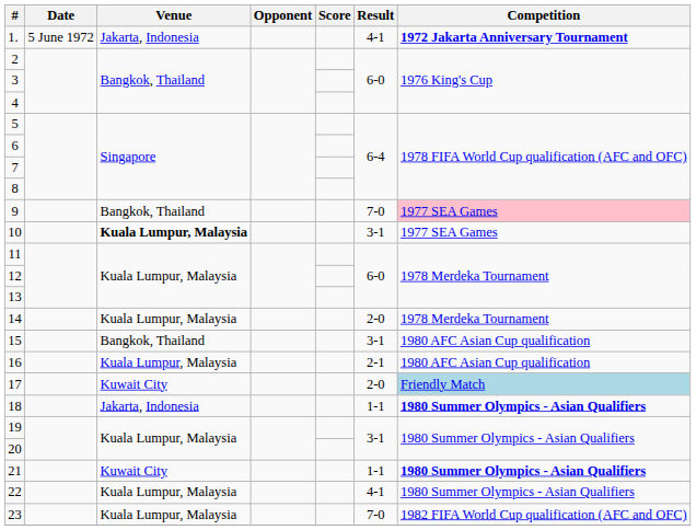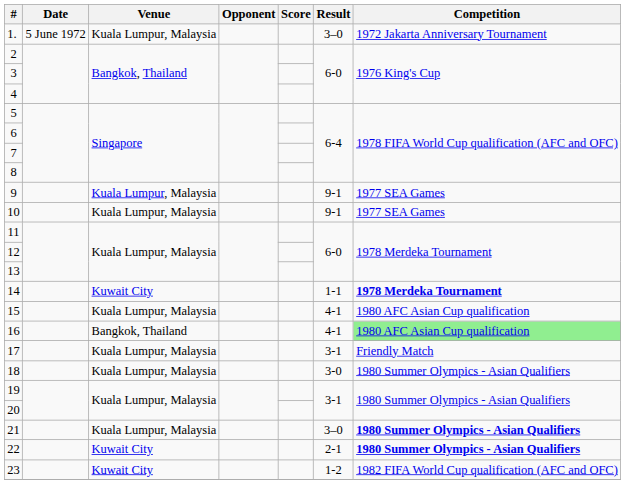1. | Venue: Jakarta, Indonesia -> Kuala Lumpur, Malaysia
1. | Result: 4-1 -> 3–0
1. | Competition: bold -> normal
9 | Venue: Bangkok, Thailand -> Kuala Lumpur, Malaysia
9 | Result: 7-0 -> 9-1
9 | Competition: pink background -> no background
10 | Venue: bold -> normal
10 | Result: 3-1 -> 9-1
14 | Venue: Kuala Lumpur, Malaysia -> Kuwait City
14 | Result: 2-0 -> 1-1
14 | Competition: normal -> bold
15 | Venue: Bangkok, Thailand -> Kuala Lumpur, Malaysia
15 | Result: 3-1 -> 4-1
16 | Venue: Kuala Lumpur, Malaysia -> Bangkok, Thailand
16 | Result: 2-1 -> 4-1
16 | Competition: no background -> lightgreen background
17 | Venue: Kuwait City -> Kuala Lumpur, Malaysia
17 | Result: 2-0 -> 3-1
17 | Competition: lightblue background -> no background
18 | Venue: Jakarta, Indonesia -> Kuala Lumpur, Malaysia
18 | Result: 1-1 -> 3-0
18 | Competition: bold -> normal
21 | Venue: Kuwait City -> Kuala Lumpur, Malaysia
21 | Result: 1-1 -> 3–0
22 | Venue: Kuala Lumpur, Malaysia -> Kuwait City
22 | Result: 4-1 -> 2-1
22 | Competition: normal -> bold
23 | Venue: Kuala Lumpur, Malaysia -> Kuwait City
23 | Result: 7-0 -> 1-2
